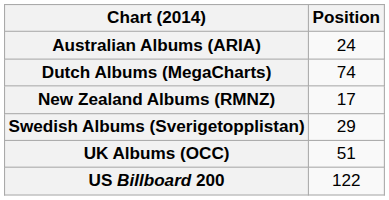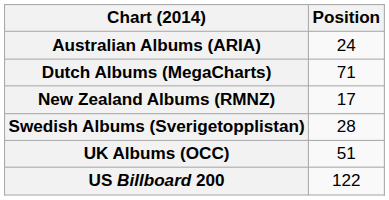Dutch Albums (MegaCharts) | Position: 74 -> 71
Swedish Albums (Sverigetopplistan) | Position: 29 -> 28
